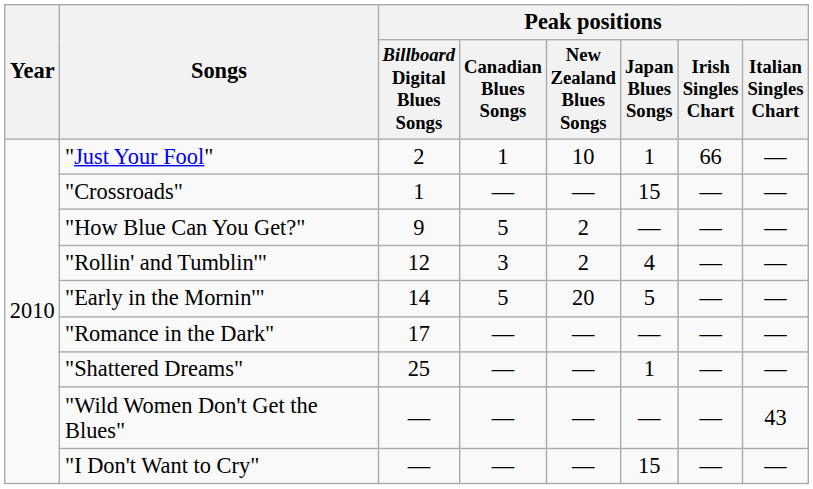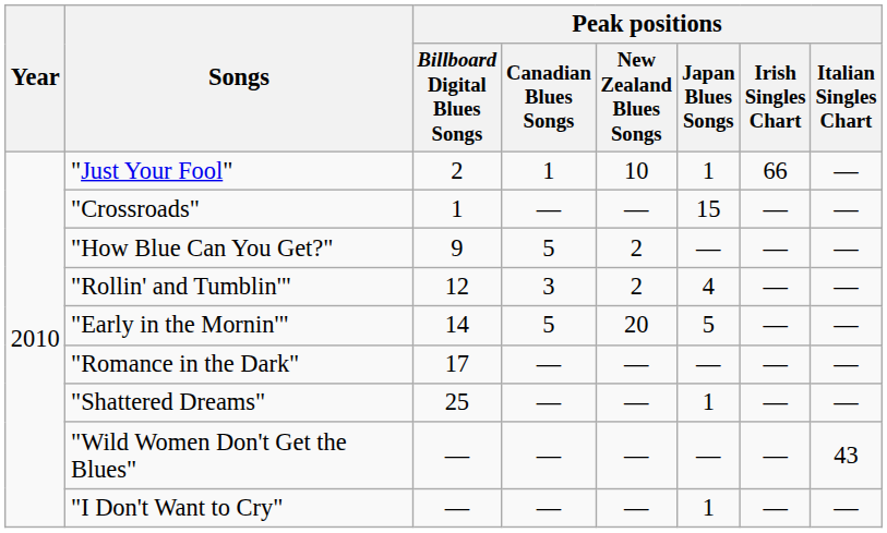"I Don't Want to Cry" | Peak positions / Japan Blues Songs: 15 -> 1
